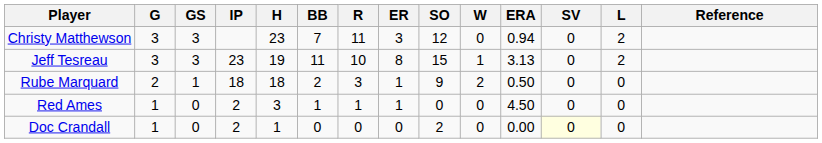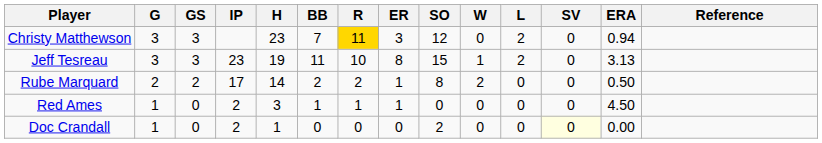columns swapped: L <-> ERA
Christy Matthewson | R: no background -> gold background
Rube Marquard | GS: 1 -> 2
Rube Marquard | IP: 18 -> 17
Rube Marquard | H: 18 -> 14
Rube Marquard | R: 3 -> 2
Rube Marquard | SO: 9 -> 8
